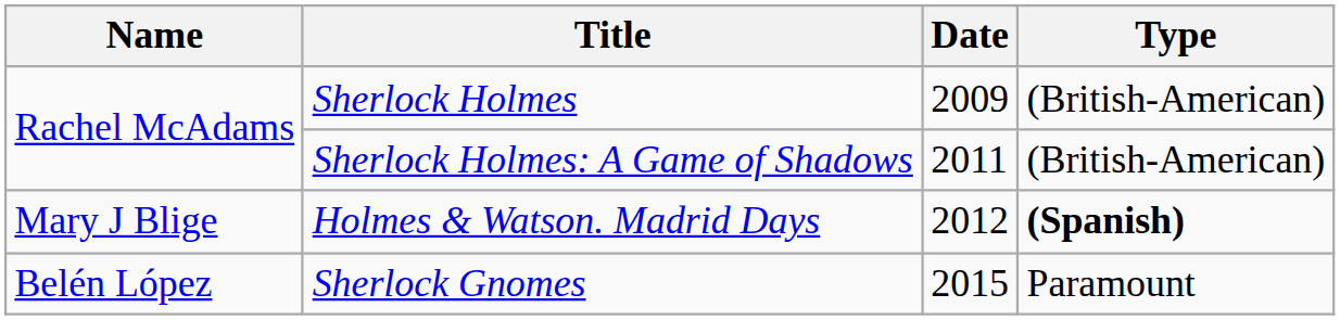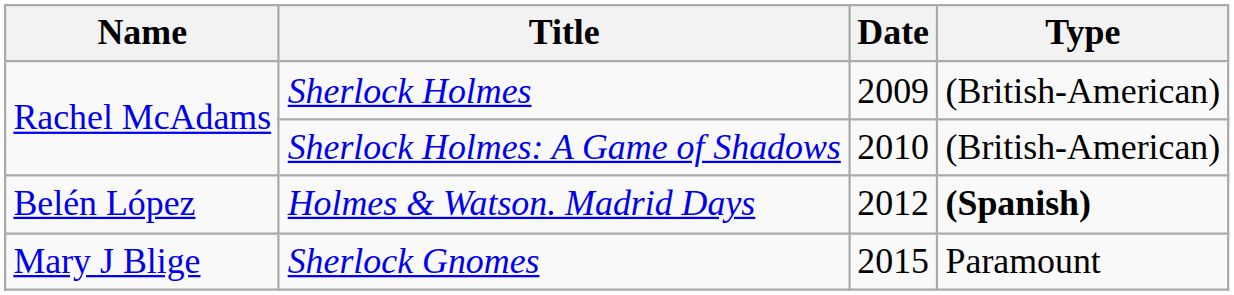Sherlock Holmes: A Game of Shadows | Date: 2011 -> 2010
Holmes & Watson. Madrid Days | Name: Mary J Blige -> Belén López
Sherlock Gnomes | Name: Belén López -> Mary J Blige
